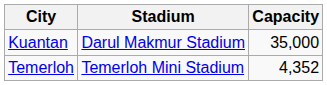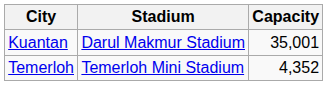Kuantan | Capacity: 35,000 -> 35,001
